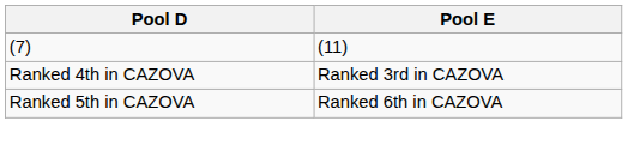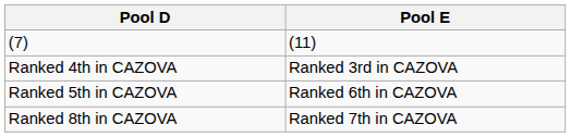+ row: Ranked 8th in CAZOVA | Ranked 7th in CAZOVA
